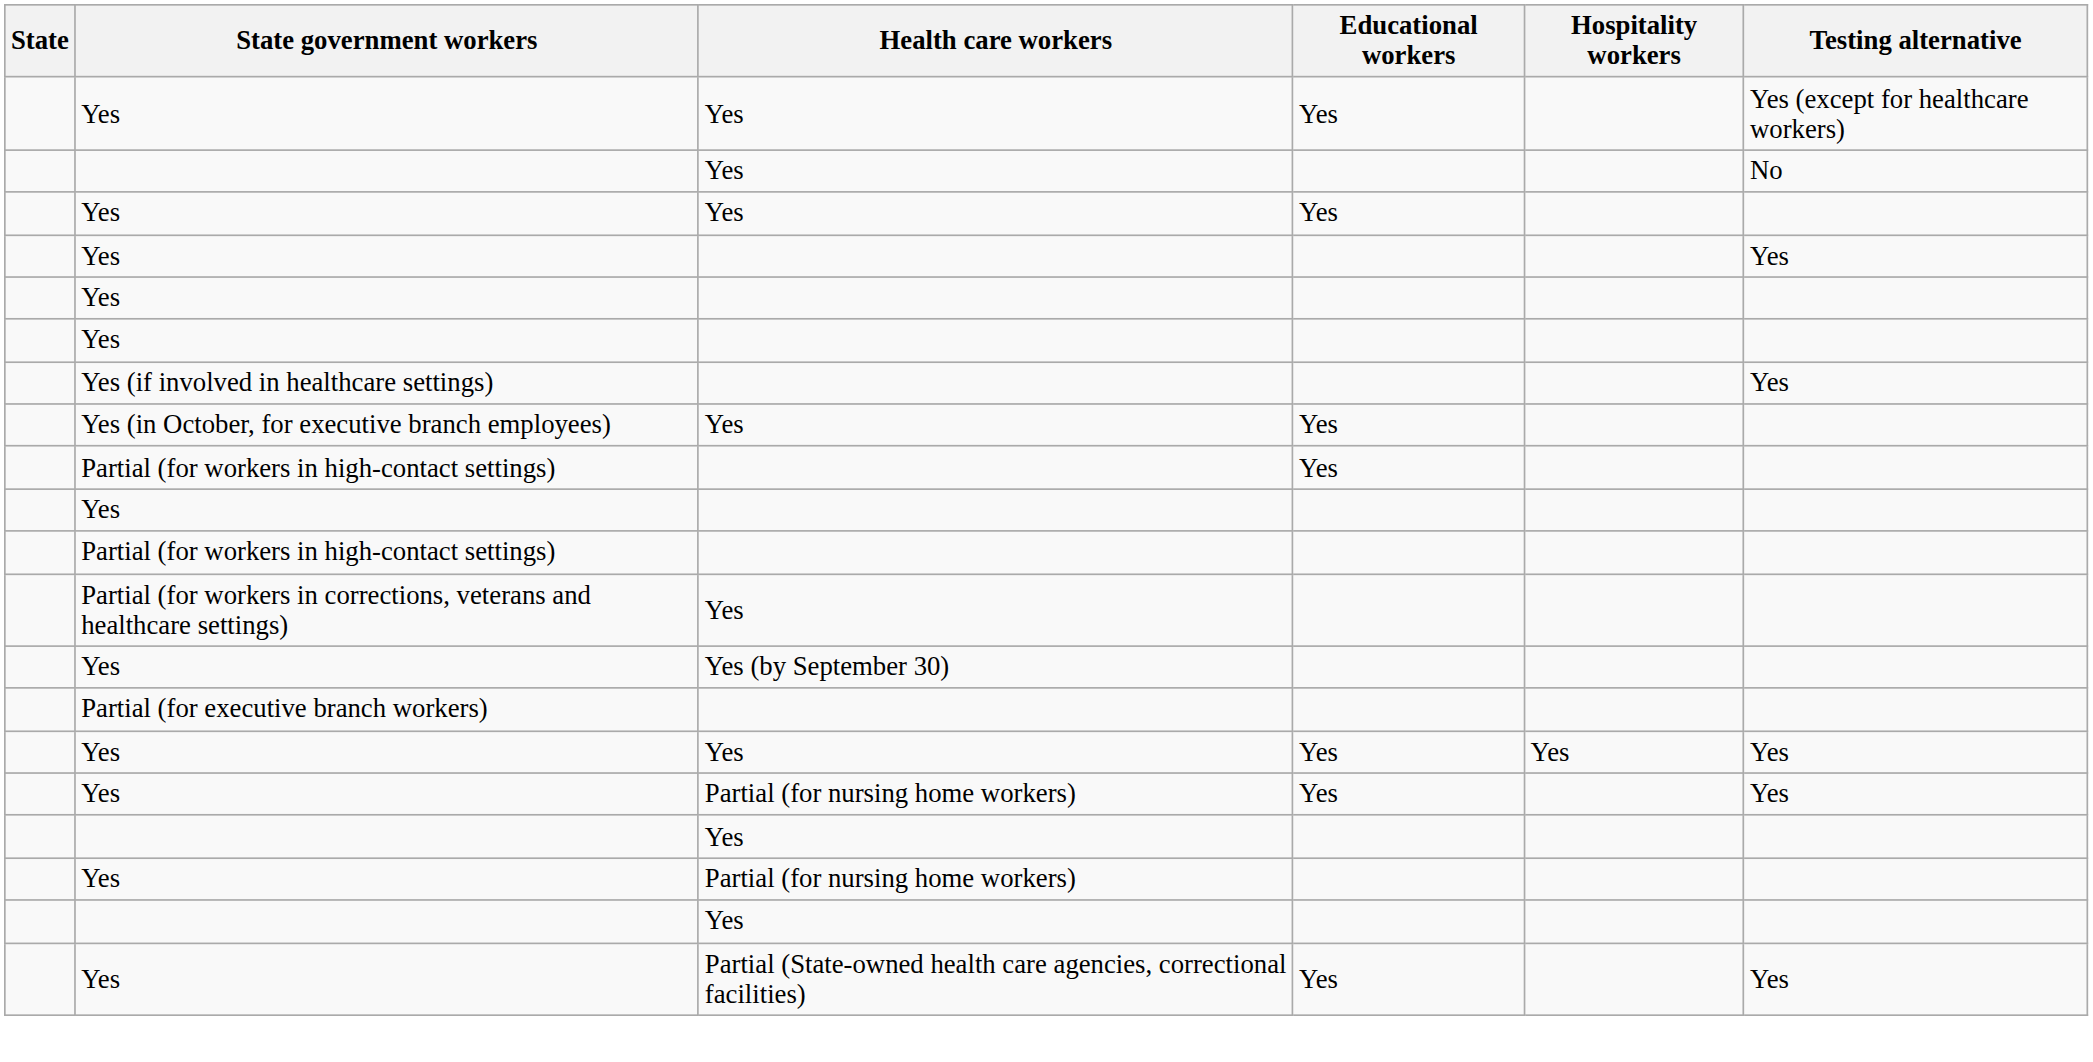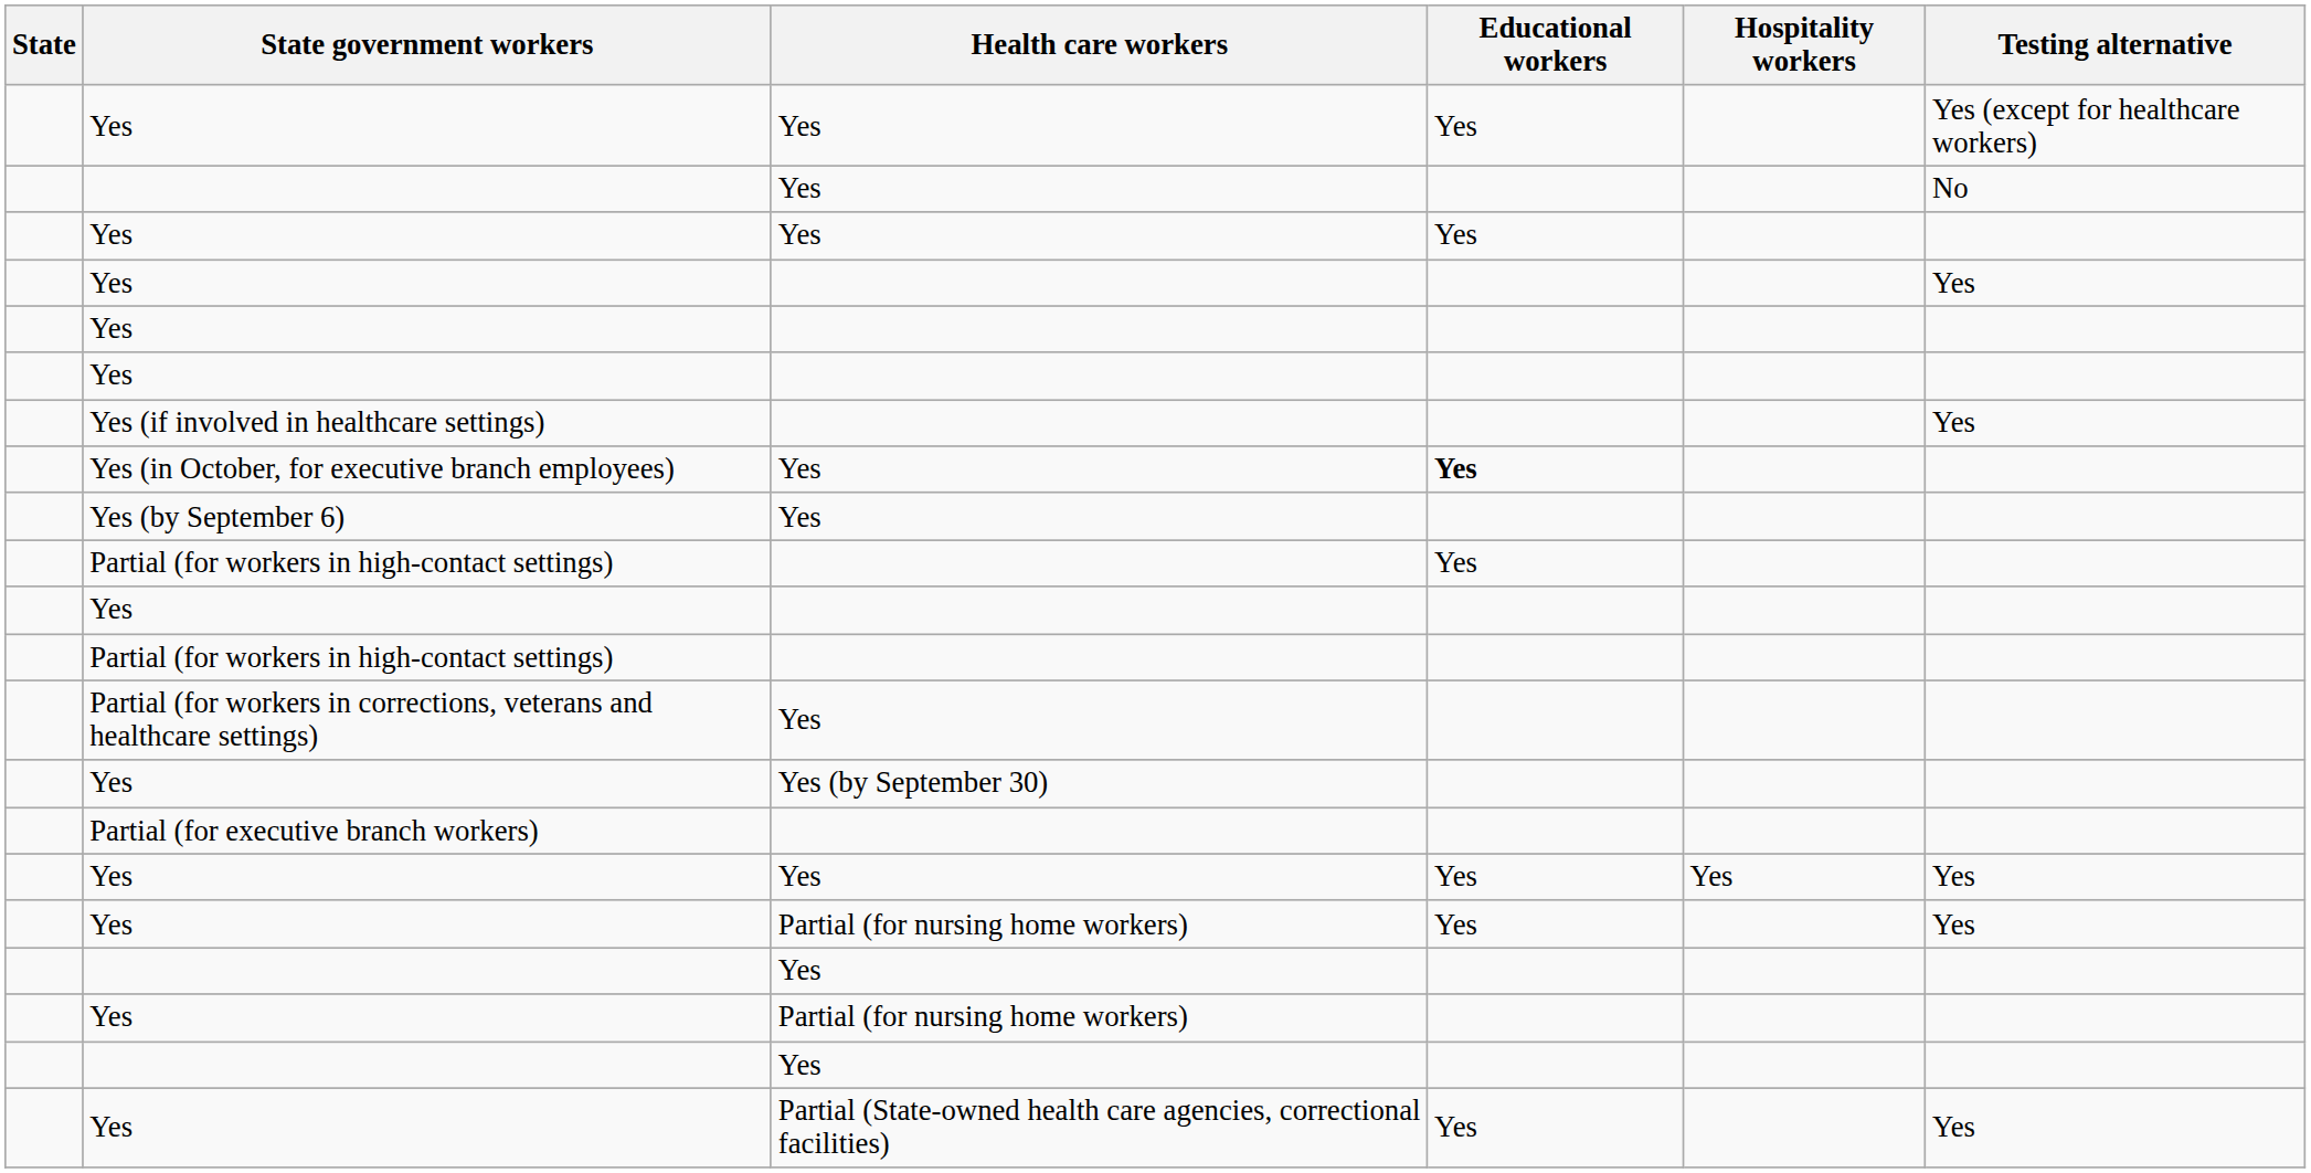Yes (in October, for executive branch employees) | Educational workers: normal -> bold
+ row: Yes (by September 6) | Yes
